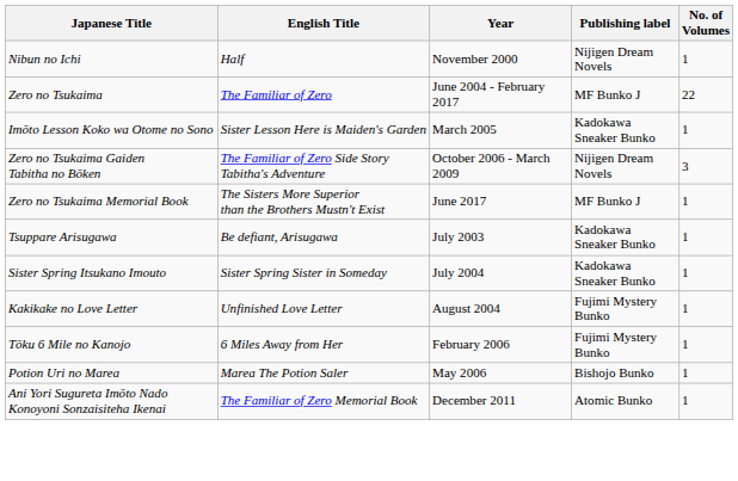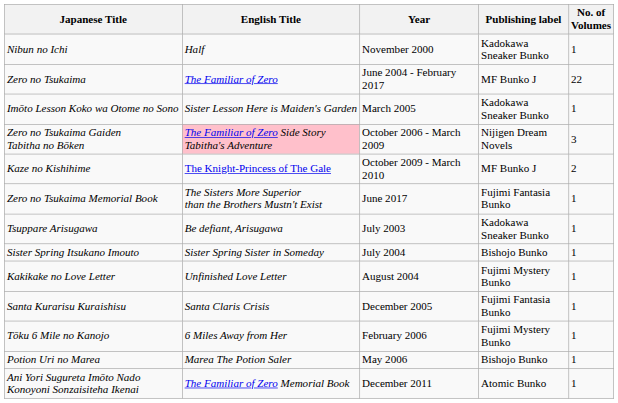Nibun no Ichi | Publishing label: Nijigen Dream Novels -> Kadokawa Sneaker Bunko
Zero no Tsukaima Gaiden Tabitha no Bōken | English Title: no background -> pink background
+ row: Kaze no Kishihime | The Knight-Princess of The Gale | October 2009 - March 2010 | MF Bunko J | 2
Zero no Tsukaima Memorial Book | Publishing label: MF Bunko J -> Fujimi Fantasia Bunko
Sister Spring Itsukano Imouto | Publishing label: Kadokawa Sneaker Bunko -> Bishojo Bunko
+ row: Santa Kurarisu Kuraishisu | Santa Claris Crisis | December 2005 | Fujimi Fantasia Bunko | 1
